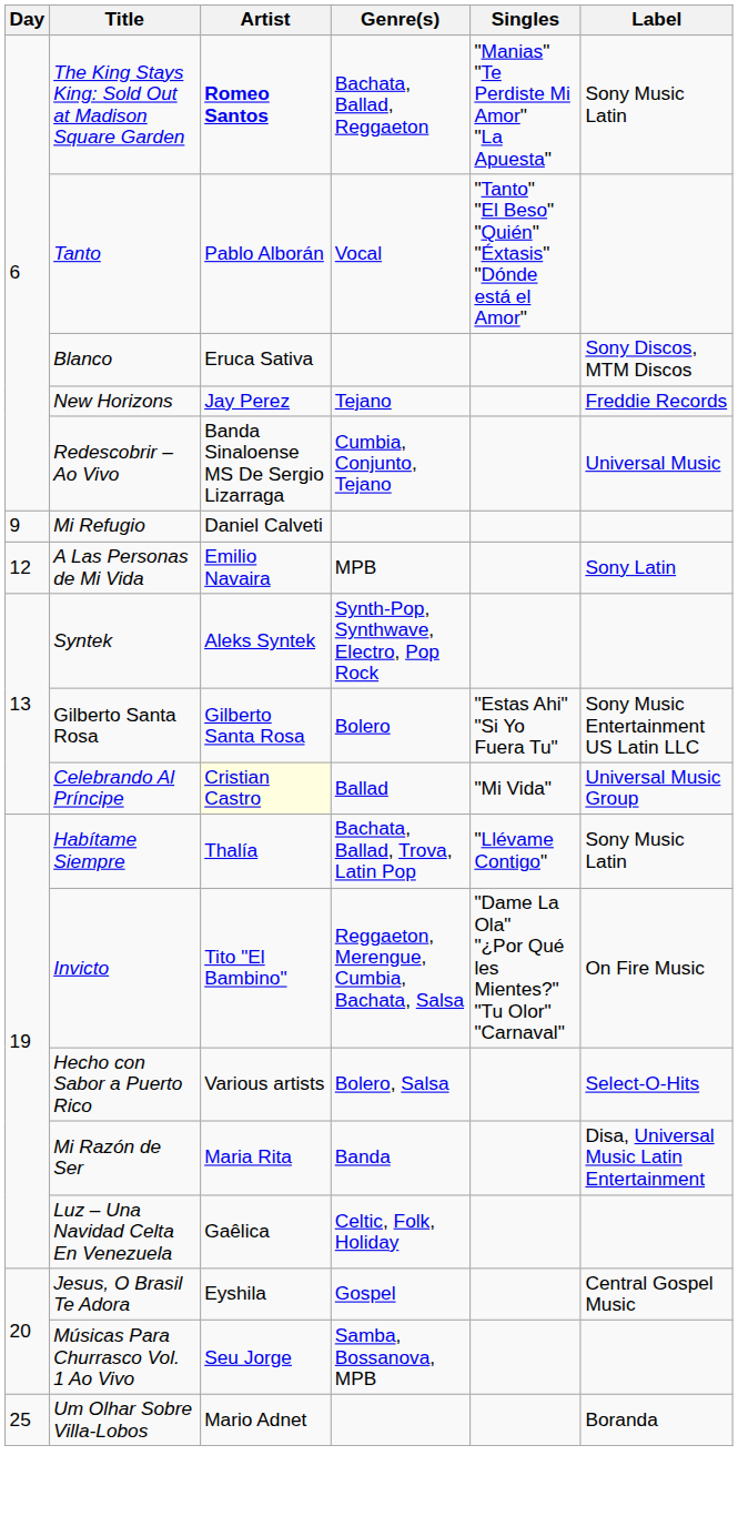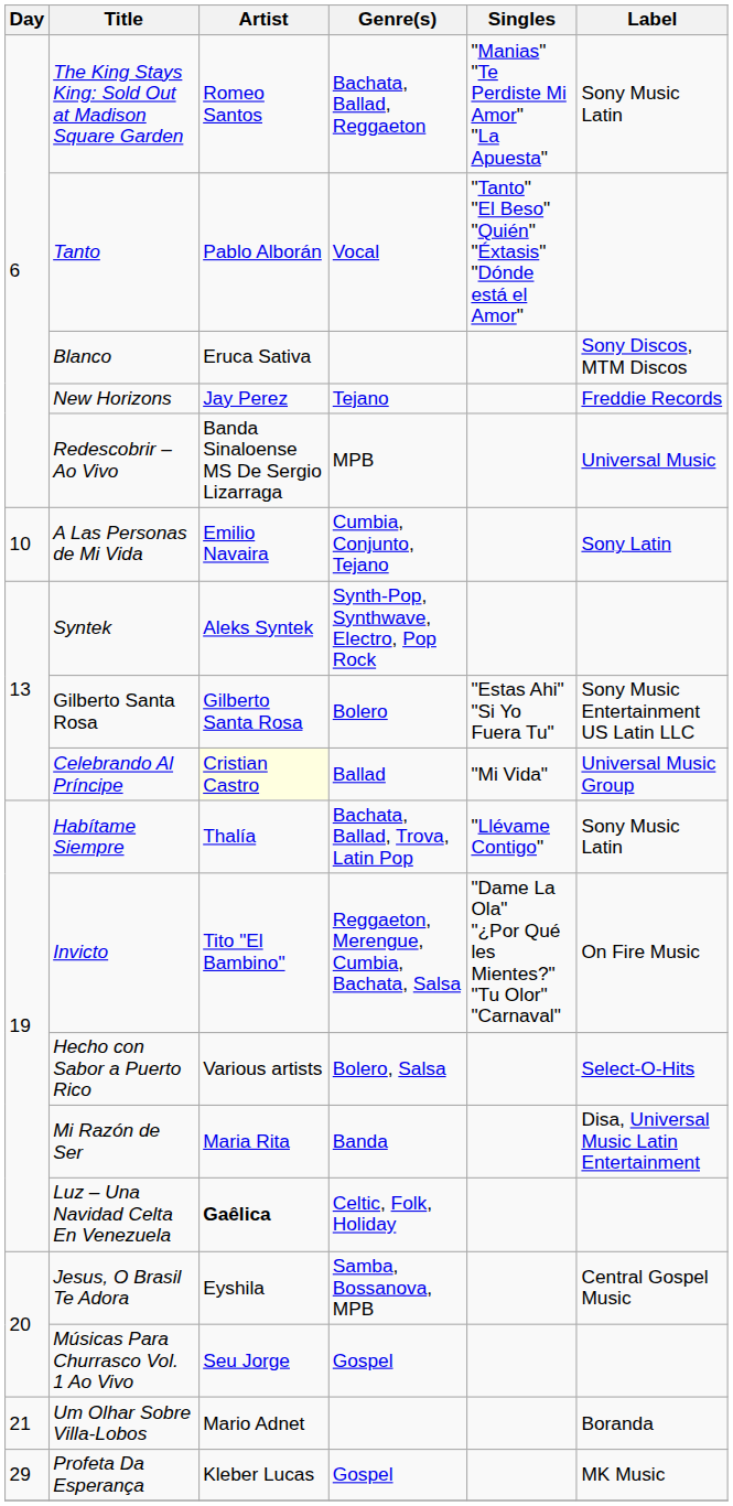The King Stays King: Sold Out at Madison Square Garden | Artist: bold -> normal
Redescobrir – Ao Vivo | Genre(s): Cumbia, Conjunto, Tejano -> MPB
- row: 9 | Mi Refugio | Daniel Calveti
A Las Personas de Mi Vida | Day: 12 -> 10
A Las Personas de Mi Vida | Genre(s): MPB -> Cumbia, Conjunto, Tejano
Luz – Una Navidad Celta En Venezuela | Artist: normal -> bold
Jesus, O Brasil Te Adora | Genre(s): Gospel -> Samba, Bossanova, MPB
Músicas Para Churrasco Vol. 1 Ao Vivo | Genre(s): Samba, Bossanova, MPB -> Gospel
Um Olhar Sobre Villa-Lobos | Day: 25 -> 21
+ row: 29 | Profeta Da Esperança | Kleber Lucas | Gospel | MK Music
